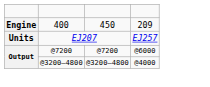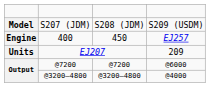+ row: Model | S207 (JDM) | S208 (JDM) | S209 (USDM)
400 | column 4: 209 -> EJ257
EJ207 | column 4: EJ257 -> 209
